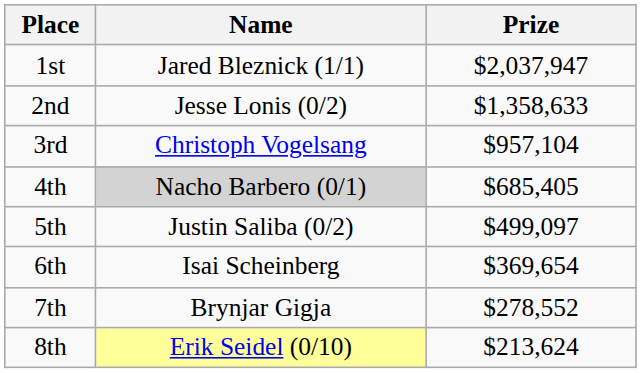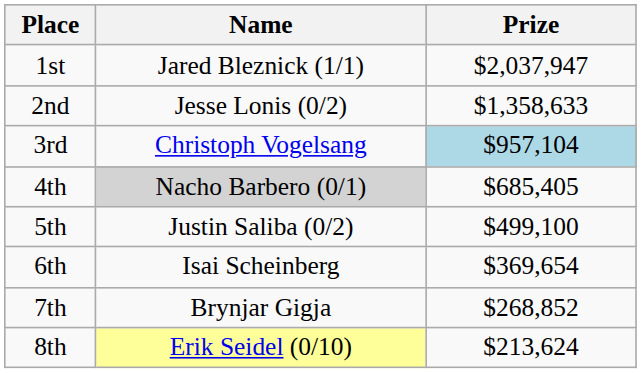3rd | Prize: no background -> lightblue background
5th | Prize: $499,097 -> $499,100
7th | Prize: $278,552 -> $268,852
